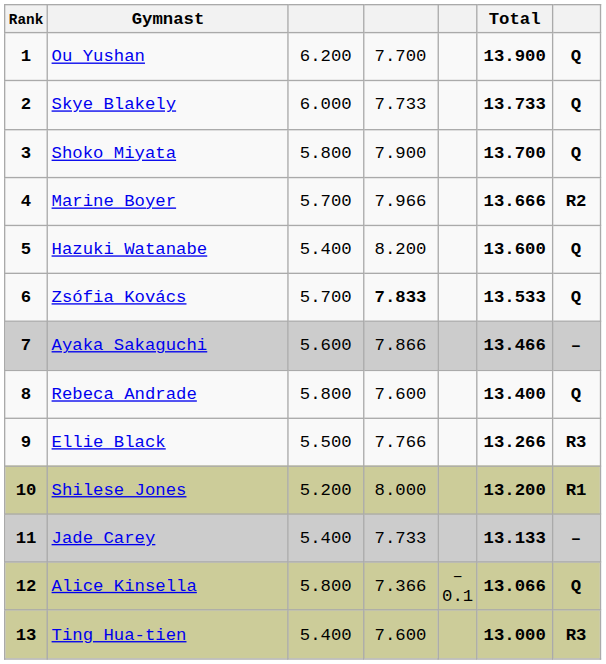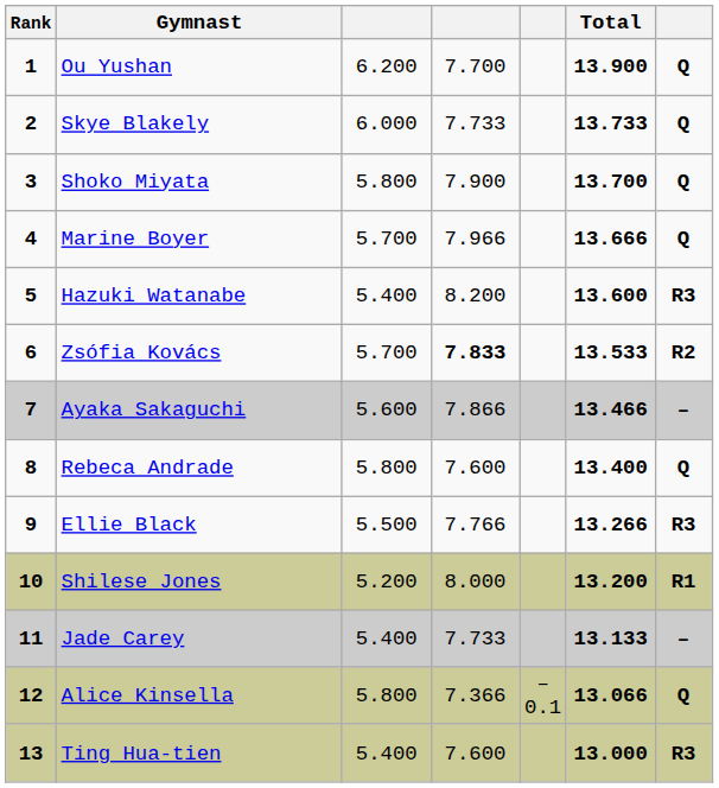Marine Boyer | column 7: R2 -> Q
Hazuki Watanabe | column 7: Q -> R3
Zsófia Kovács | column 7: Q -> R2
